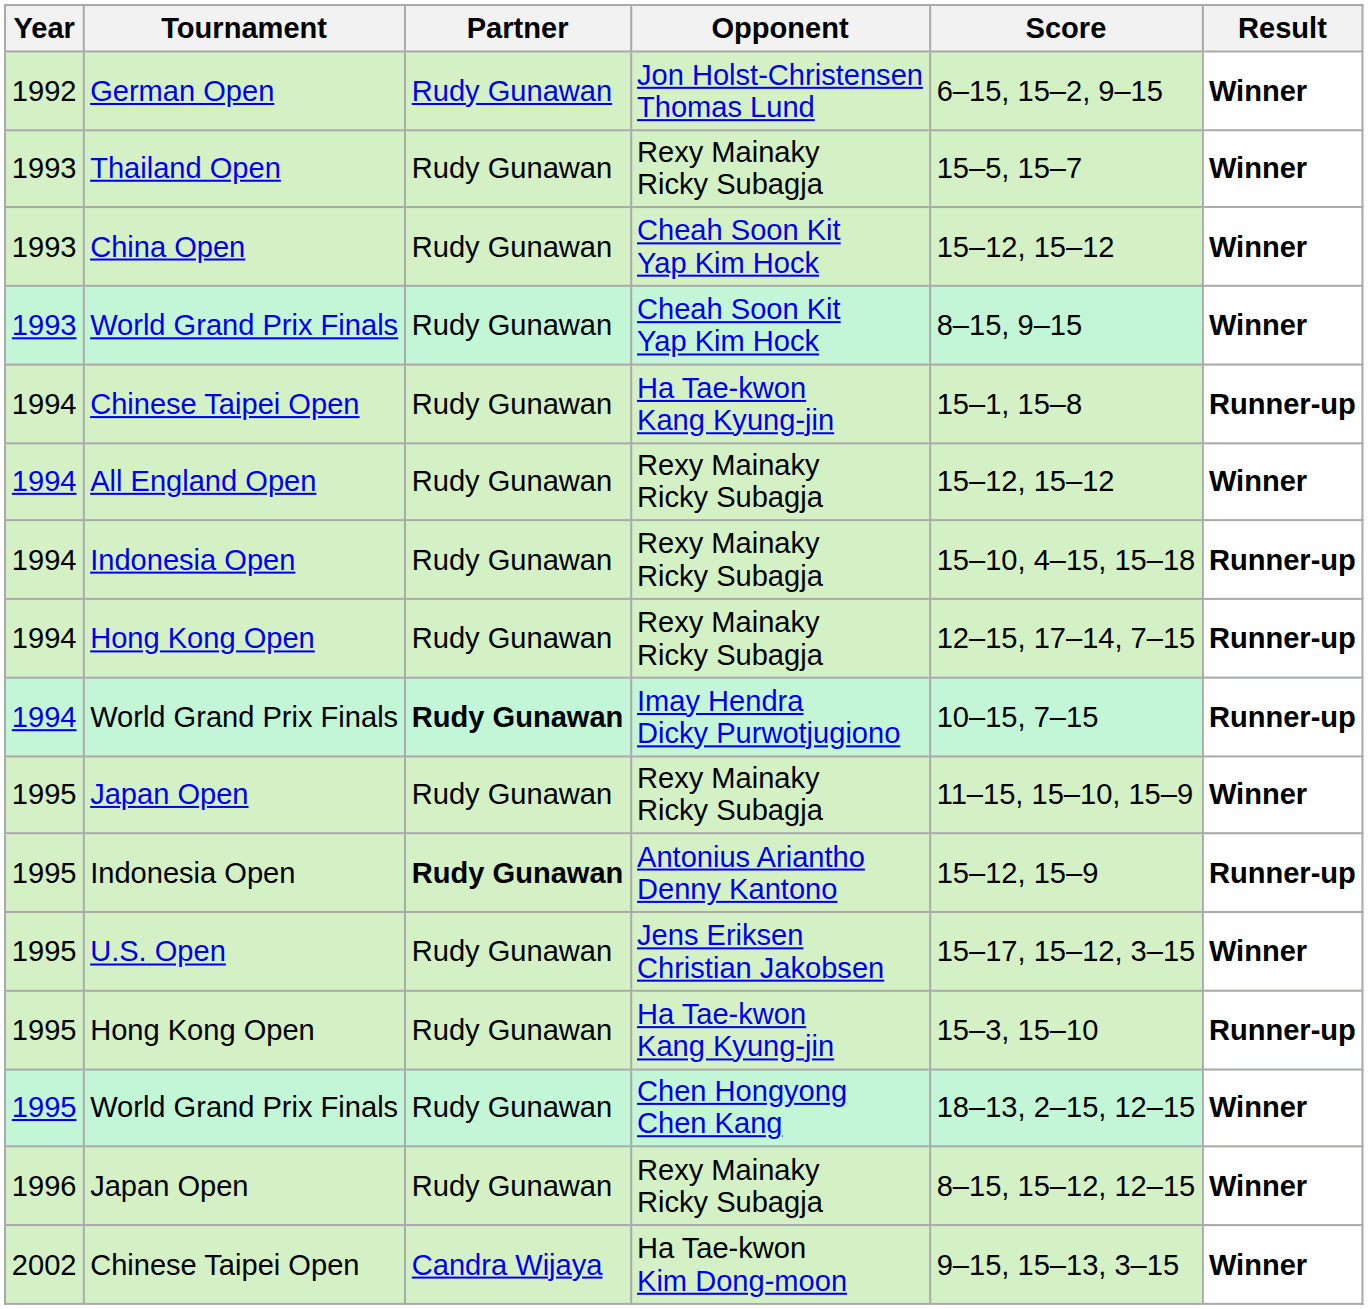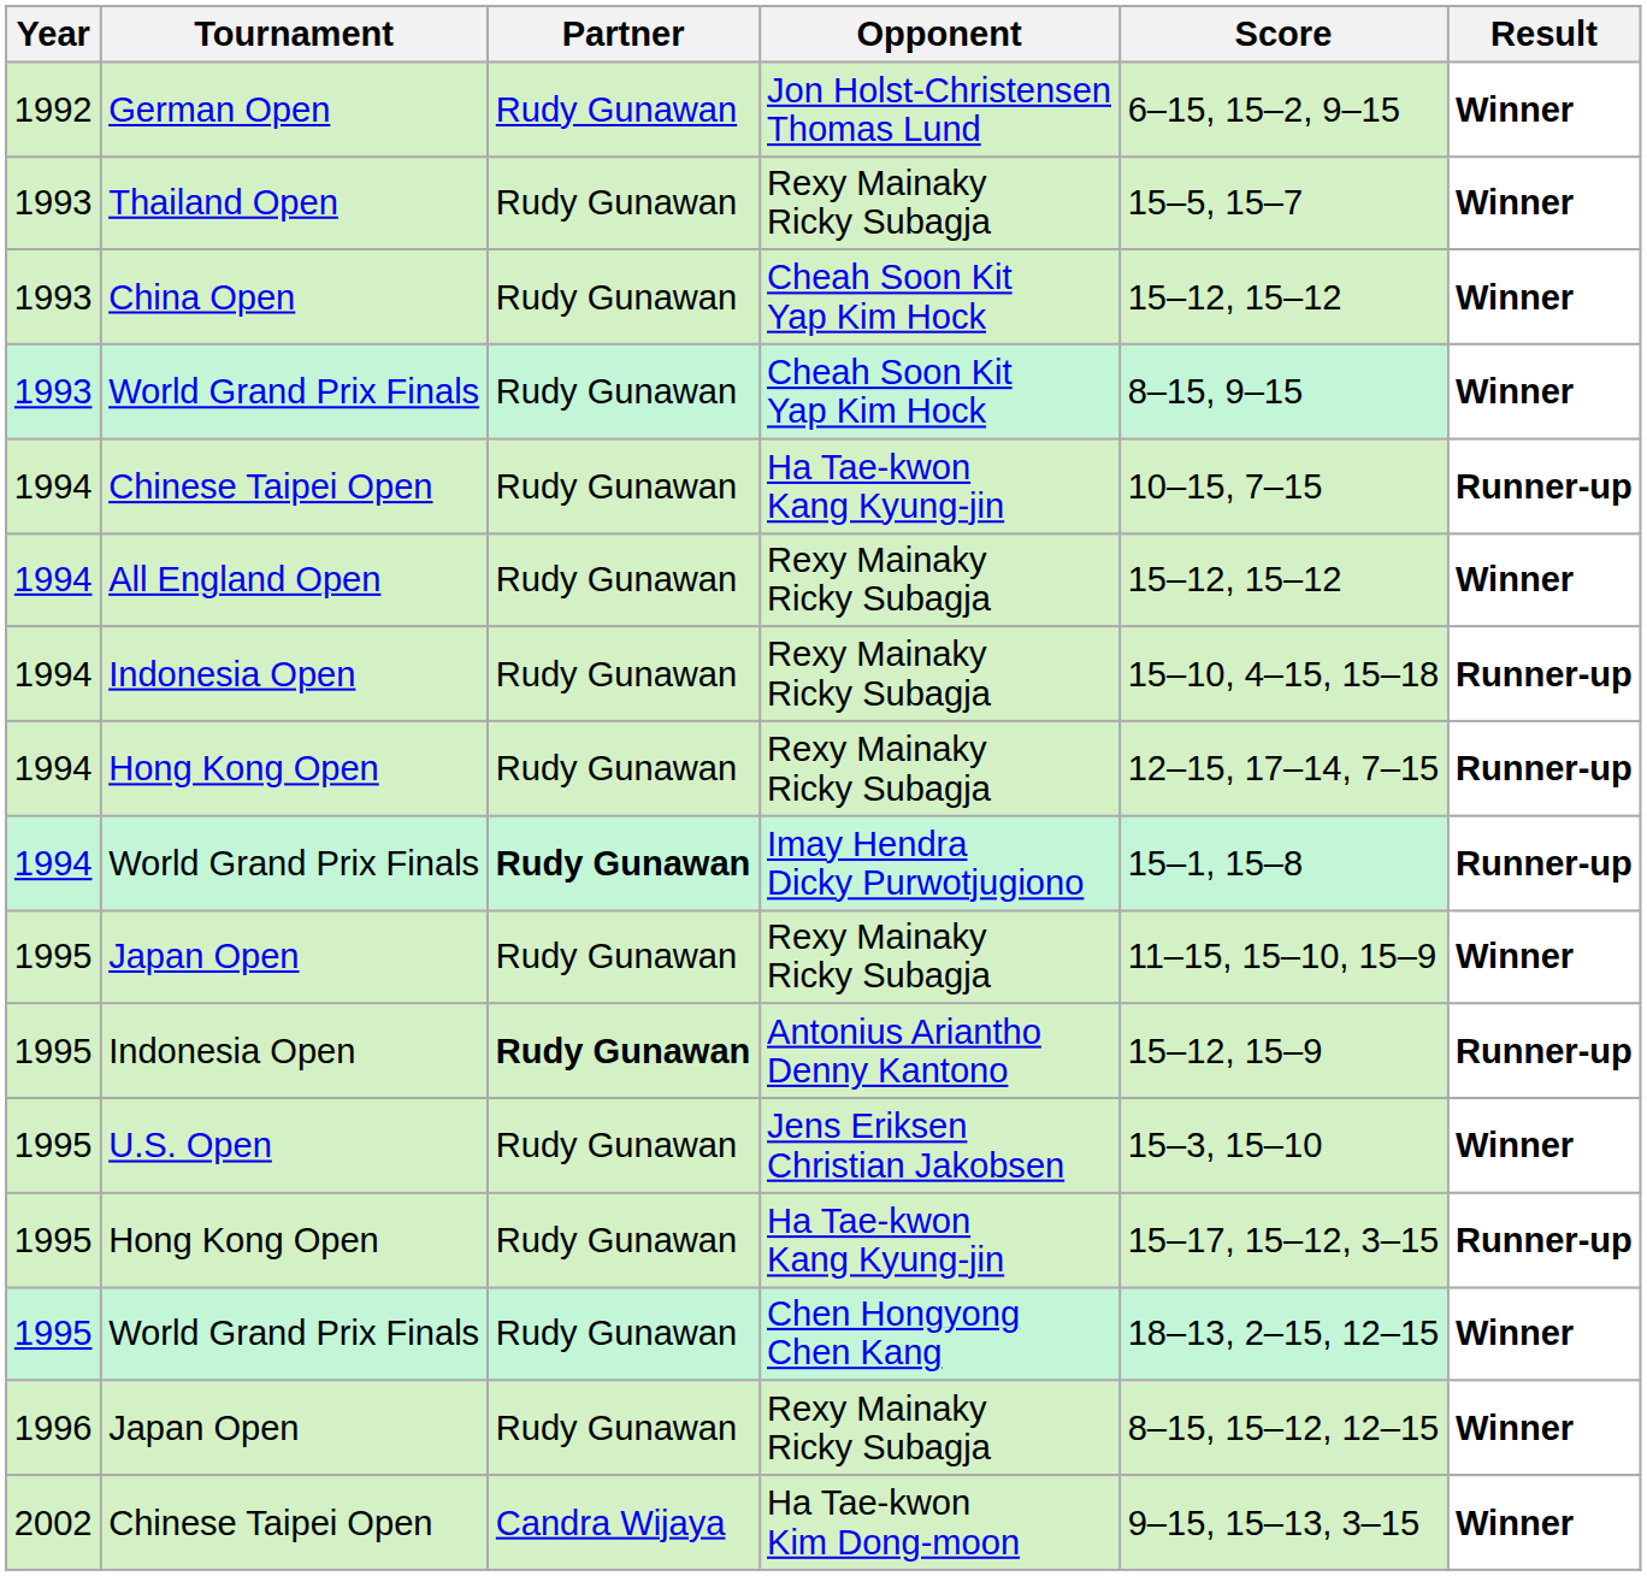1994 / Chinese Taipei Open | Score: 15–1, 15–8 -> 10–15, 7–15
1994 / World Grand Prix Finals | Score: 10–15, 7–15 -> 15–1, 15–8
U.S. Open | Score: 15–17, 15–12, 3–15 -> 15–3, 15–10
1995 / Hong Kong Open | Score: 15–3, 15–10 -> 15–17, 15–12, 3–15
